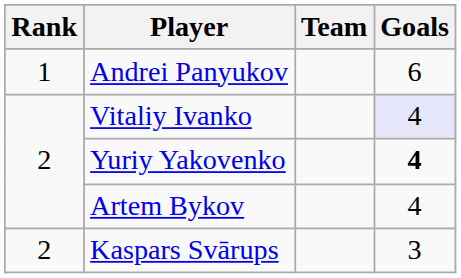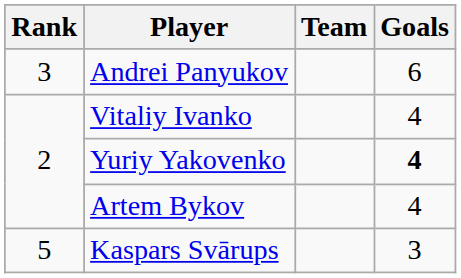Andrei Panyukov | Rank: 1 -> 3
Vitaliy Ivanko | Goals: lavender background -> no background
Kaspars Svārups | Rank: 2 -> 5
